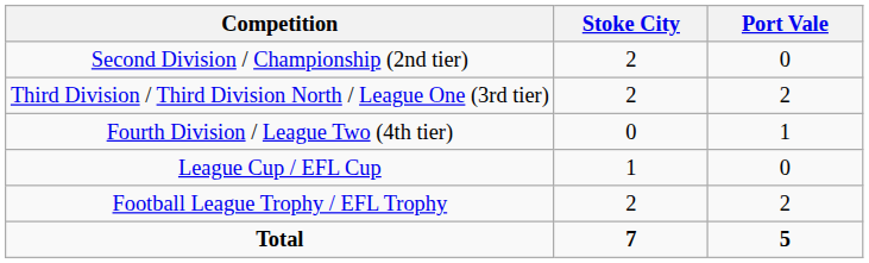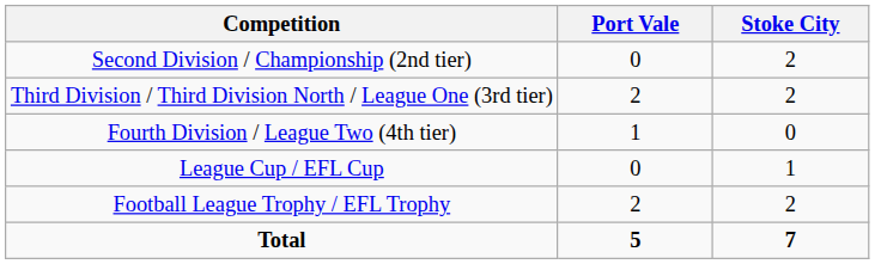columns swapped: Port Vale <-> Stoke City
